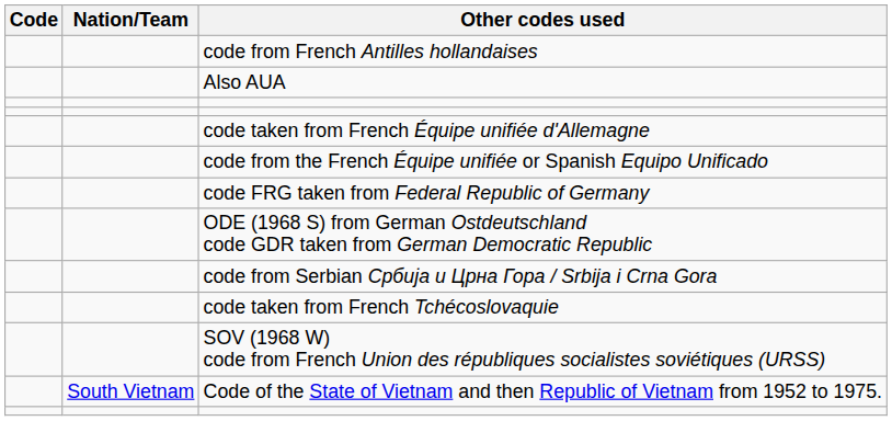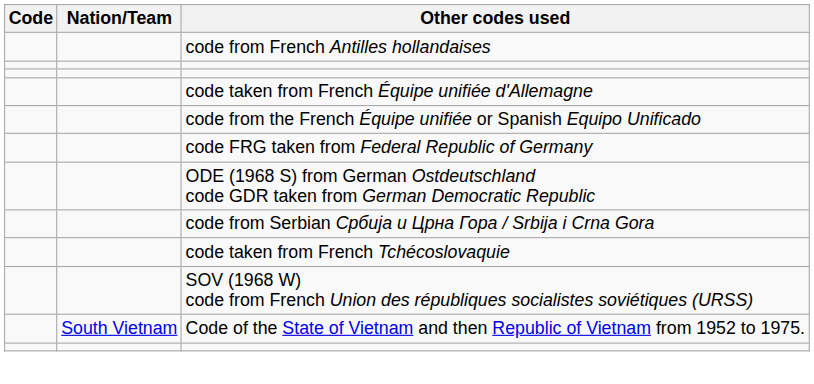- row: Also AUA
